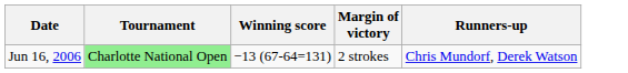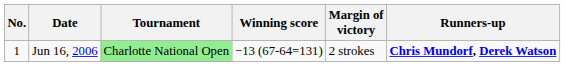+ column: No. | 1
Jun 16, 2006 | Runners-up: normal -> bold
